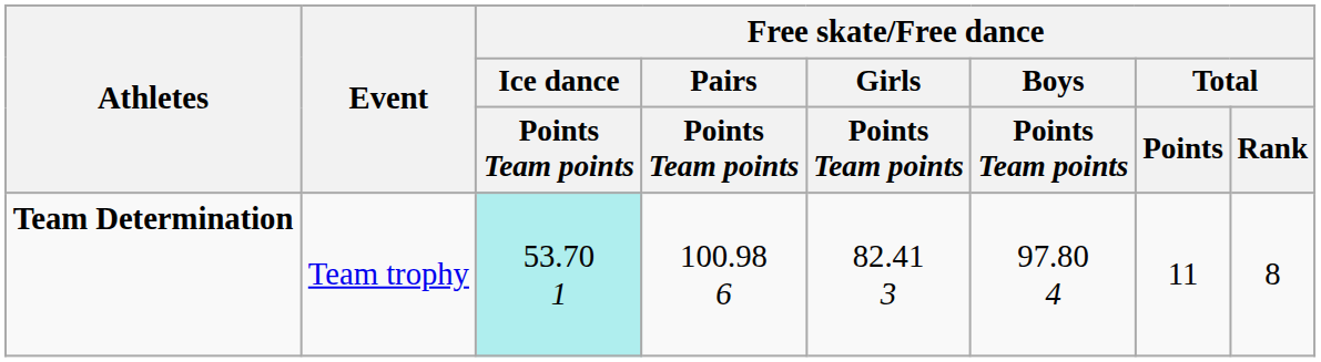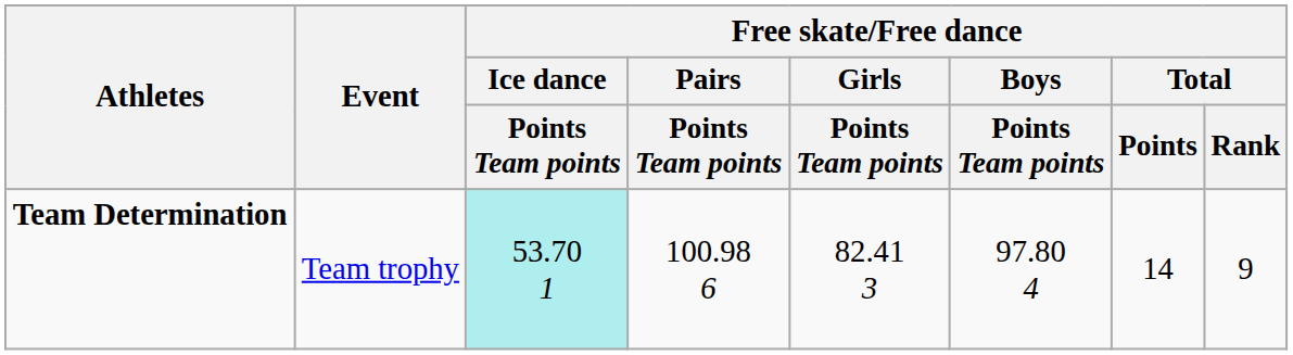Team Determination | Free skate/Free dance / Total / Points: 11 -> 14
Team Determination | Free skate/Free dance / Total / Rank: 8 -> 9
